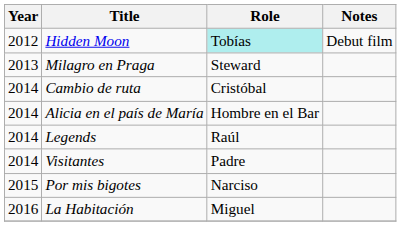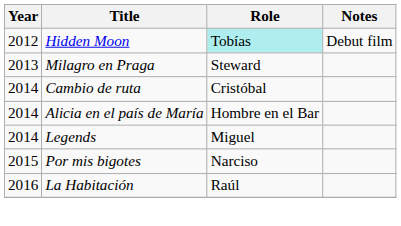Legends | Role: Raúl -> Miguel
- row: 2014 | Visitantes | Padre
La Habitación | Role: Miguel -> Raúl
